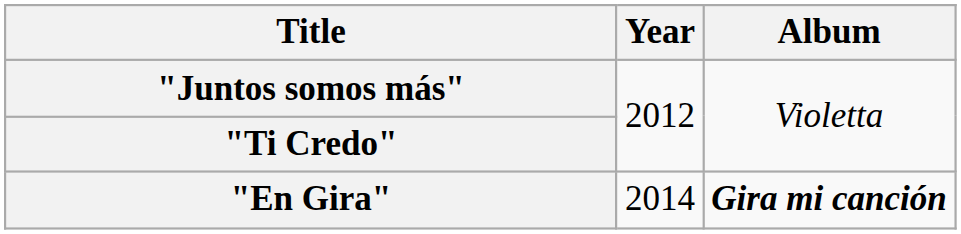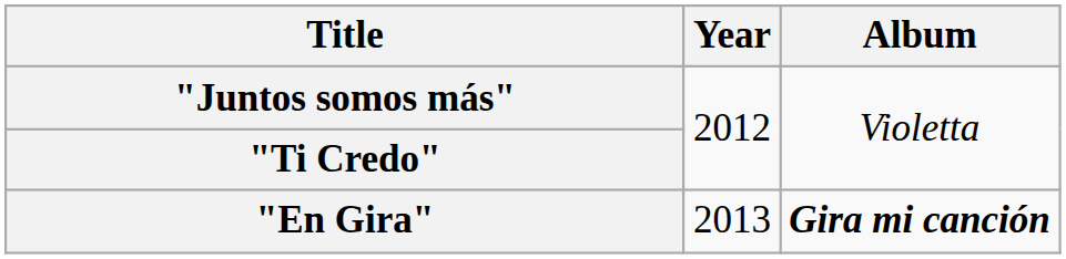"En Gira" | Year: 2014 -> 2013
